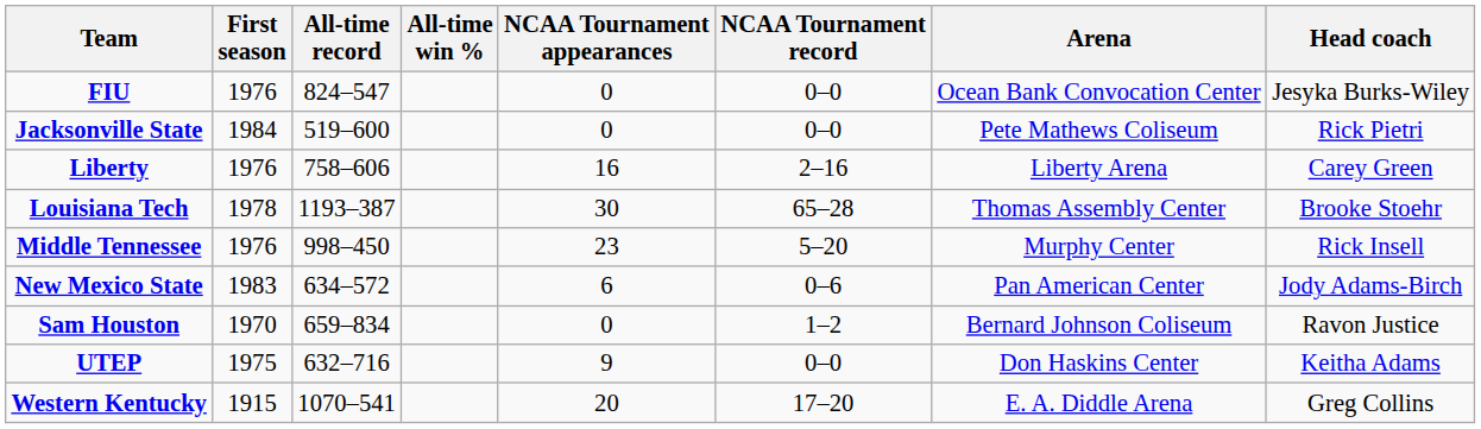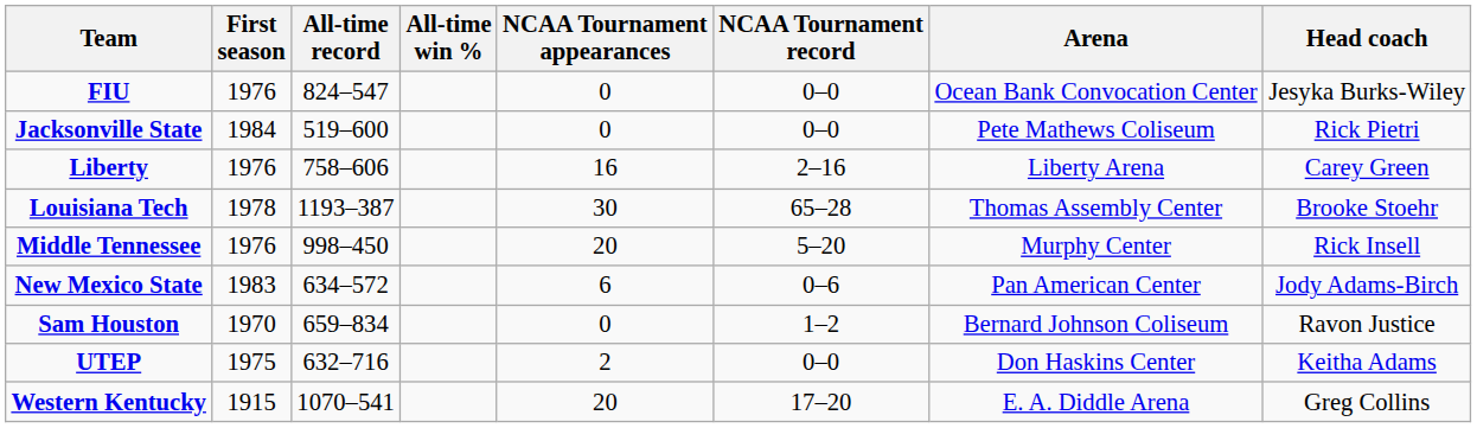Middle Tennessee | NCAA Tournament appearances: 23 -> 20
UTEP | NCAA Tournament appearances: 9 -> 2
